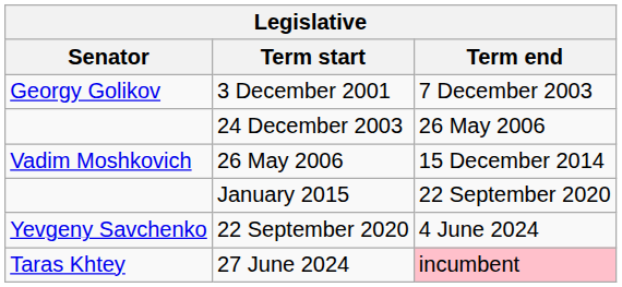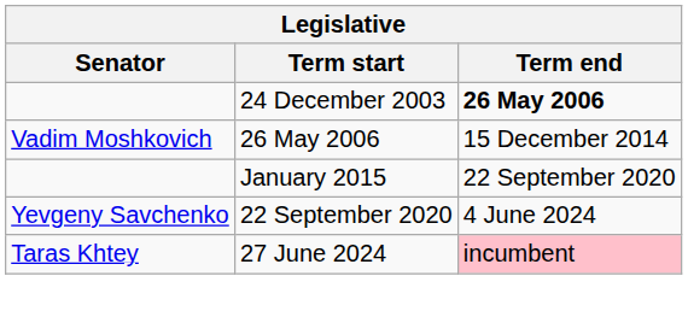- row: Georgy Golikov | 3 December 2001 | 7 December 2003
24 December 2003 | Term end: normal -> bold
